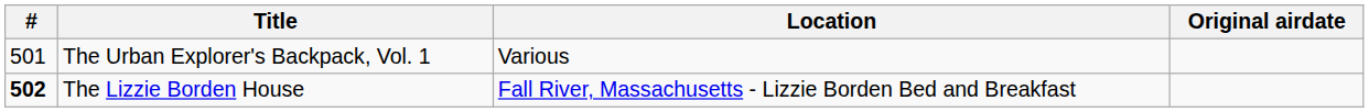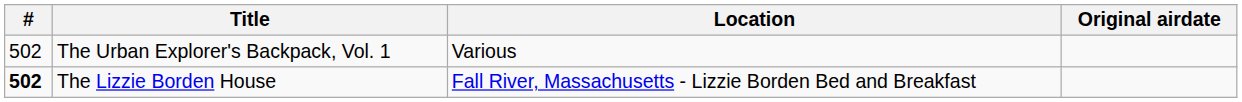The Urban Explorer's Backpack, Vol. 1 | #: 501 -> 502
